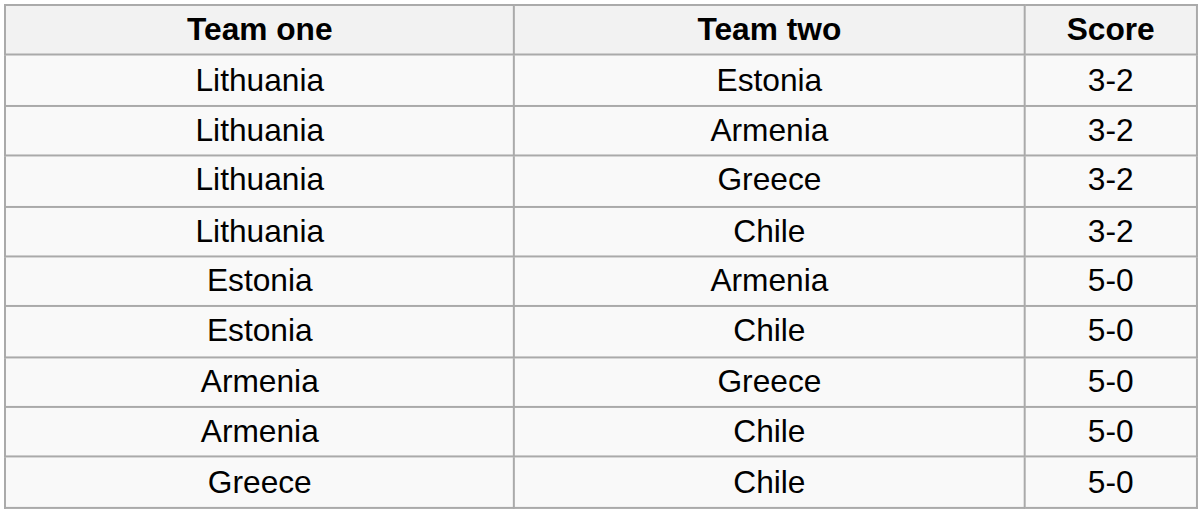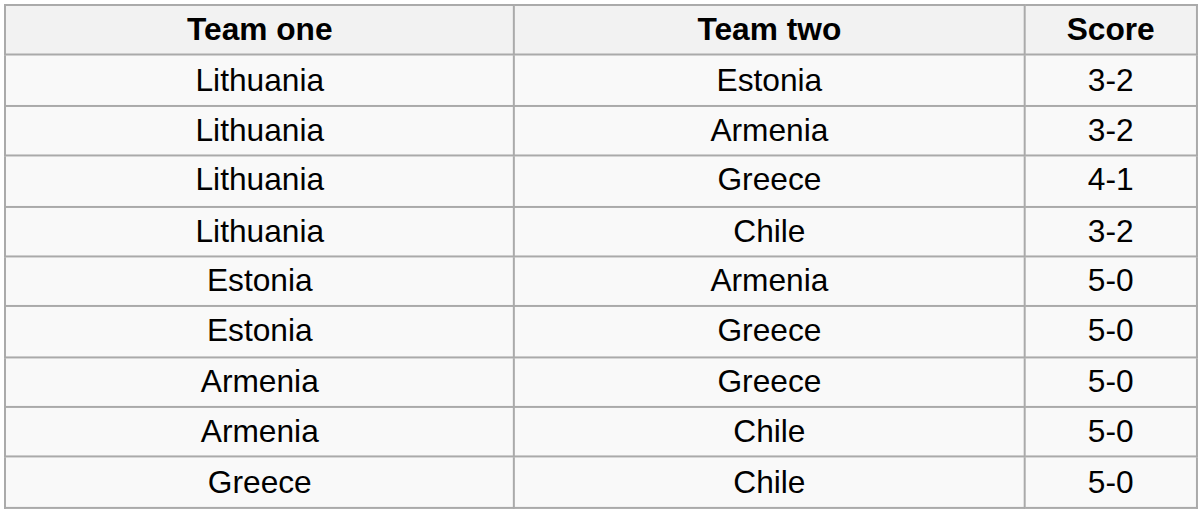Lithuania / Greece | Score: 3-2 -> 4-1
+ row: Estonia | Greece | 5-0
- row: Estonia | Chile | 5-0
